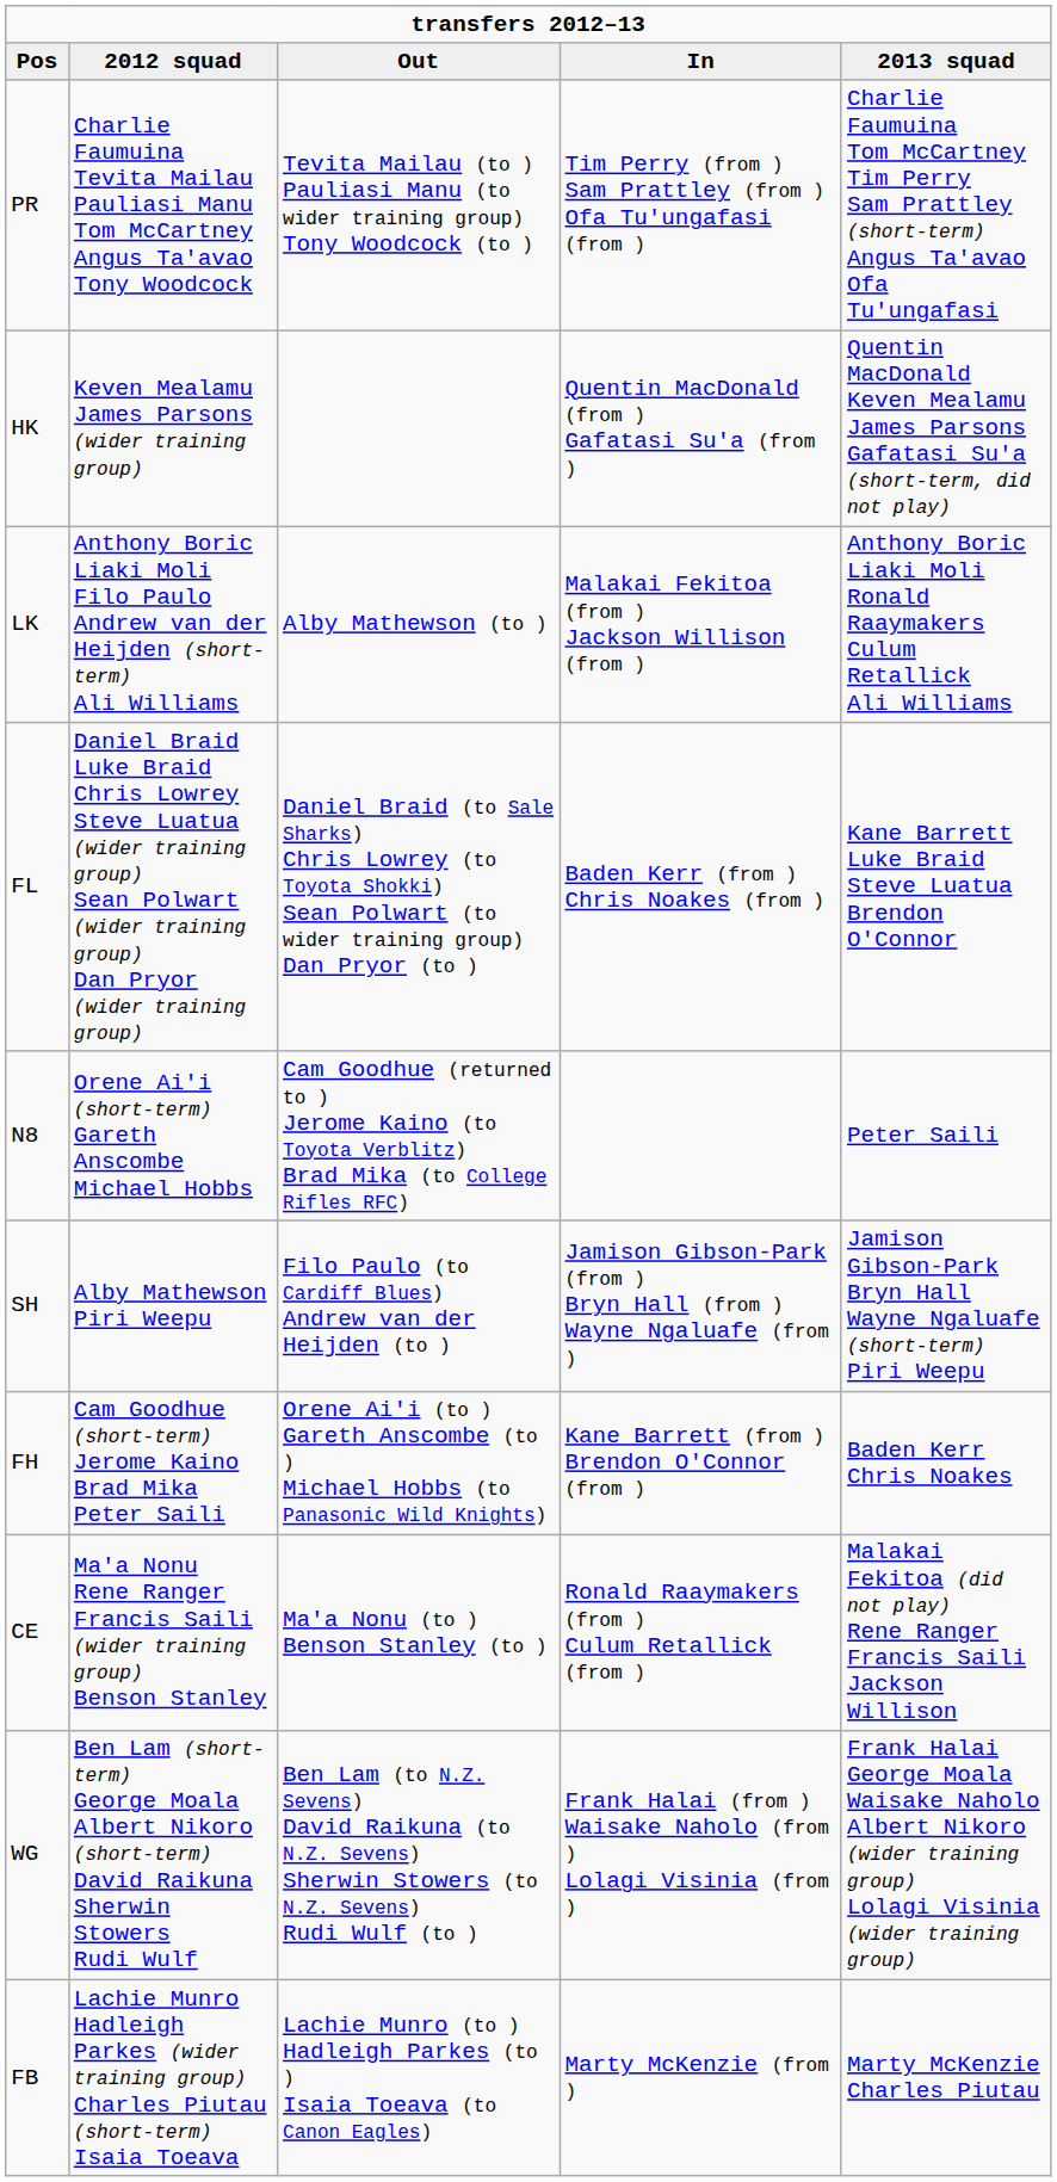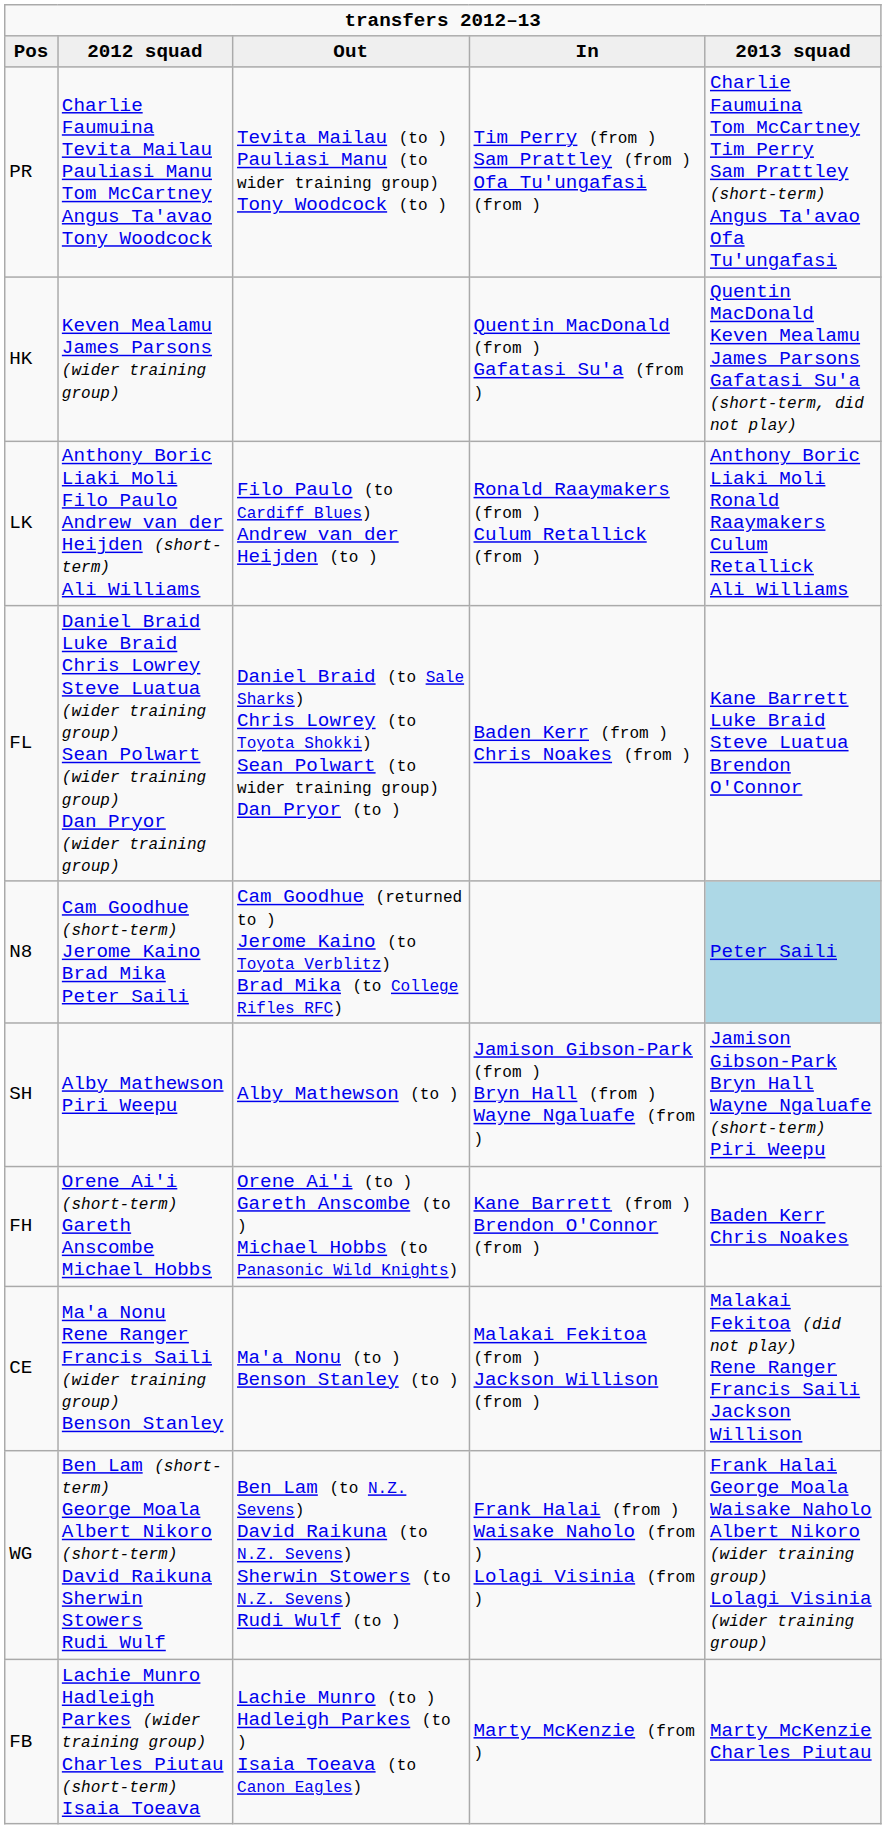LK | Out: Alby Mathewson (to ) -> Filo Paulo (to Cardiff Blues) Andrew van der Heijden (to )
LK | In: Malakai Fekitoa (from ) Jackson Willison (from ) -> Ronald Raaymakers (from ) Culum Retallick (from )
N8 | 2012 squad: Orene Ai'i (short-term) Gareth Anscombe Michael Hobbs -> Cam Goodhue (short-term) Jerome Kaino Brad Mika Peter Saili
N8 | 2013 squad: no background -> lightblue background
SH | Out: Filo Paulo (to Cardiff Blues) Andrew van der Heijden (to ) -> Alby Mathewson (to )
FH | 2012 squad: Cam Goodhue (short-term) Jerome Kaino Brad Mika Peter Saili -> Orene Ai'i (short-term) Gareth Anscombe Michael Hobbs
CE | In: Ronald Raaymakers (from ) Culum Retallick (from ) -> Malakai Fekitoa (from ) Jackson Willison (from )
